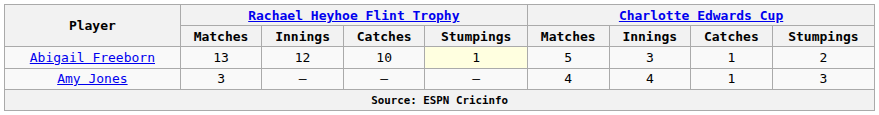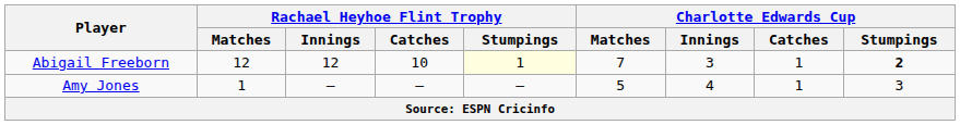Abigail Freeborn | Rachael Heyhoe Flint Trophy / Matches: 13 -> 12
Abigail Freeborn | Charlotte Edwards Cup / Matches: 5 -> 7
Abigail Freeborn | Charlotte Edwards Cup / Stumpings: normal -> bold
Amy Jones | Rachael Heyhoe Flint Trophy / Matches: 3 -> 1
Amy Jones | Charlotte Edwards Cup / Matches: 4 -> 5
